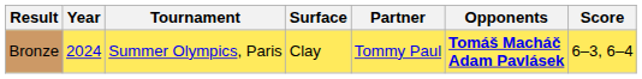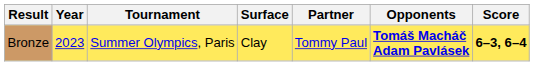Bronze | Year: 2024 -> 2023
Bronze | Score: normal -> bold
